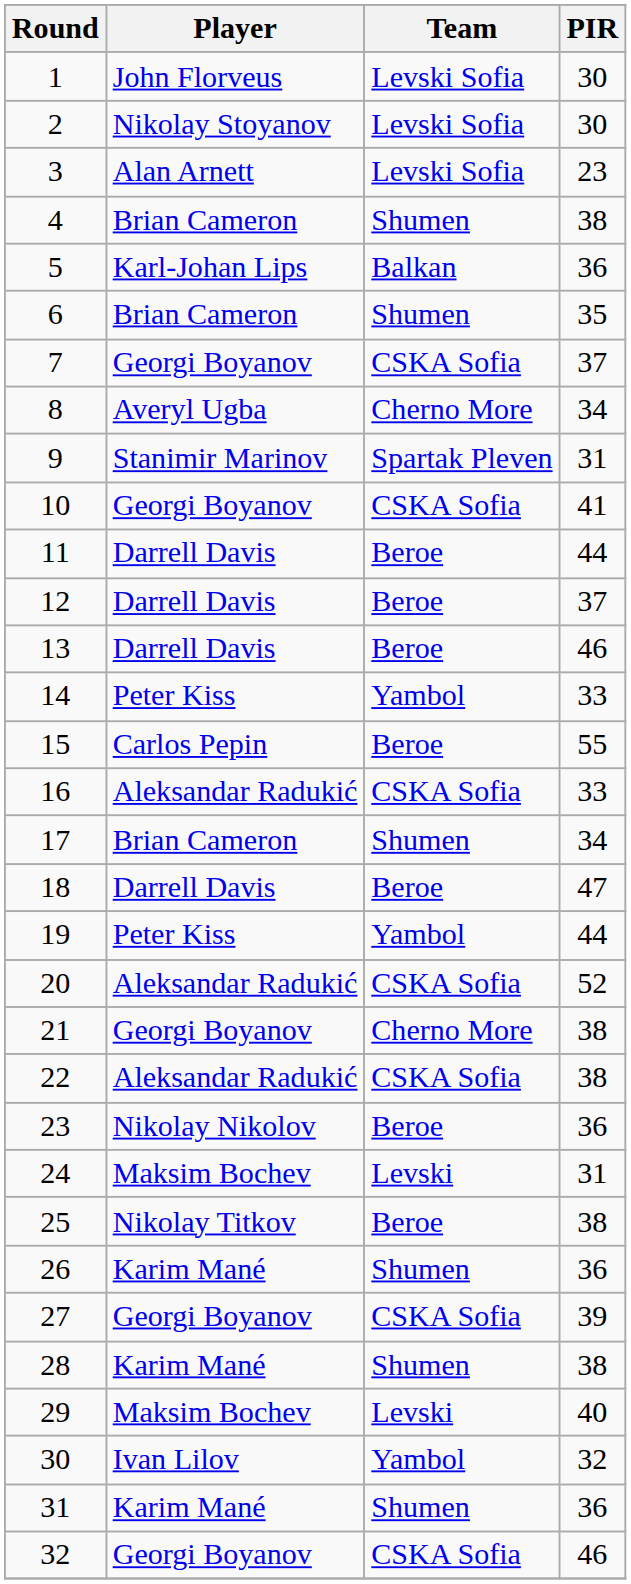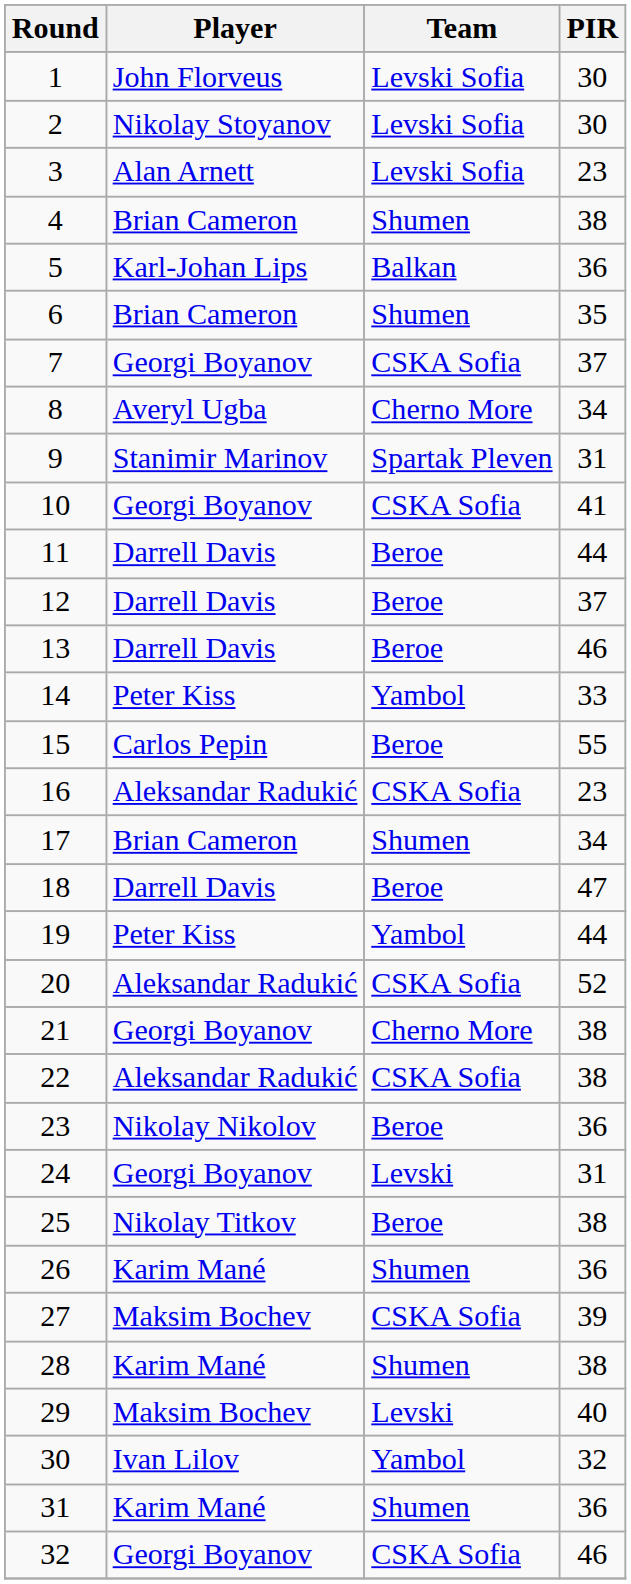16 | PIR: 33 -> 23
24 | Player: Maksim Bochev -> Georgi Boyanov
27 | Player: Georgi Boyanov -> Maksim Bochev
